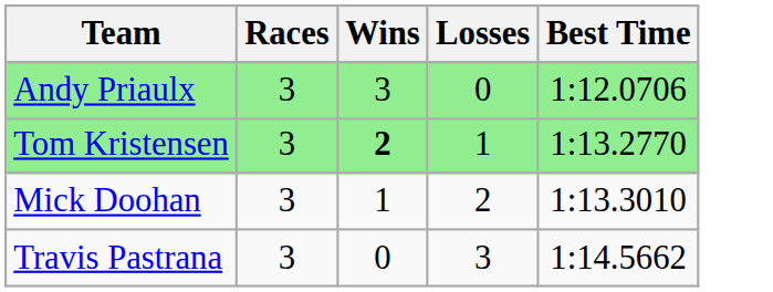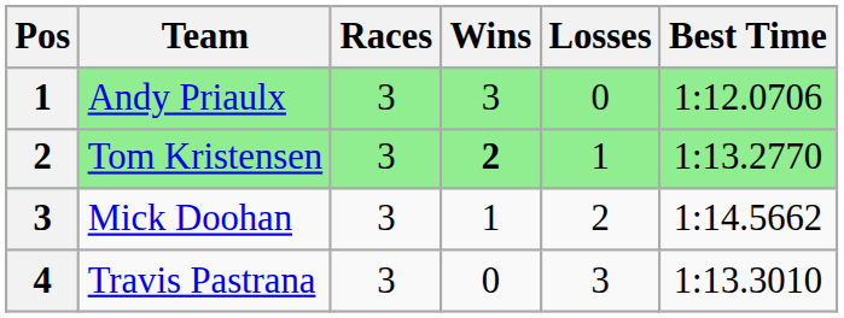+ column: Pos | 1 | 2 | 3 | 4
Mick Doohan | Best Time: 1:13.3010 -> 1:14.5662
Travis Pastrana | Best Time: 1:14.5662 -> 1:13.3010
